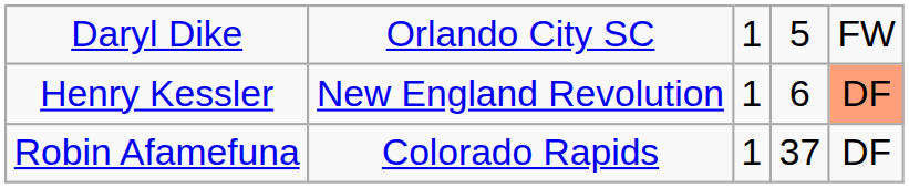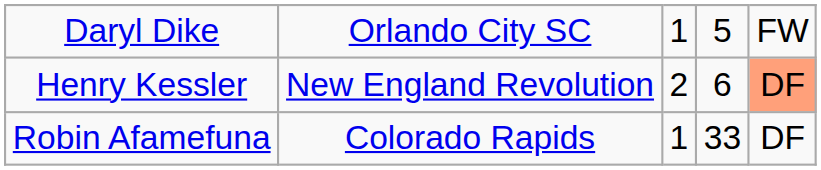Henry Kessler | column 3: 1 -> 2
Robin Afamefuna | column 4: 37 -> 33
